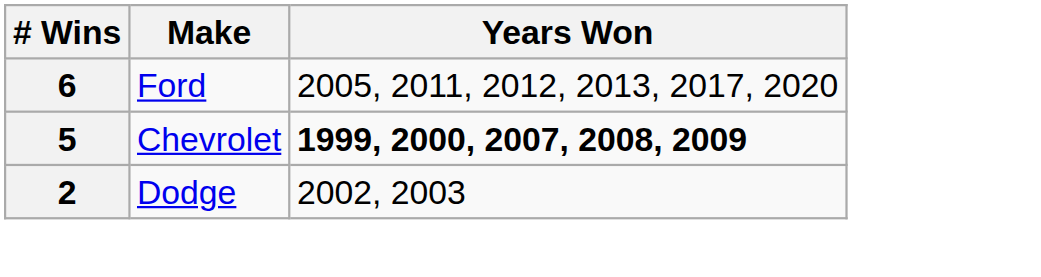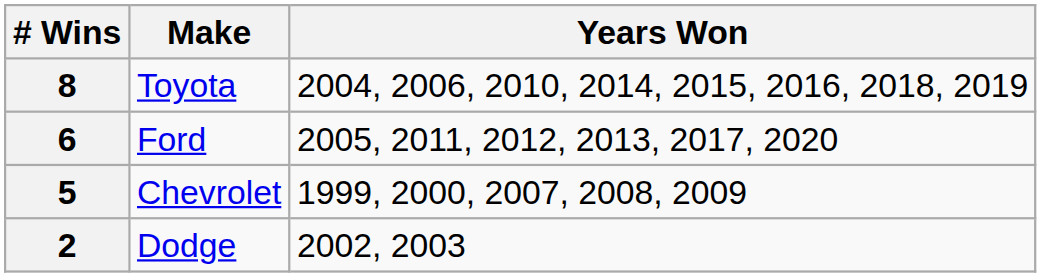+ row: 8 | Toyota | 2004, 2006, 2010, 2014, 2015, 2016, 2018, 2019
5 | Years Won: bold -> normal
